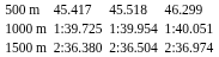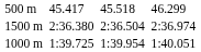rows swapped: 1000 m <-> 1500 m
